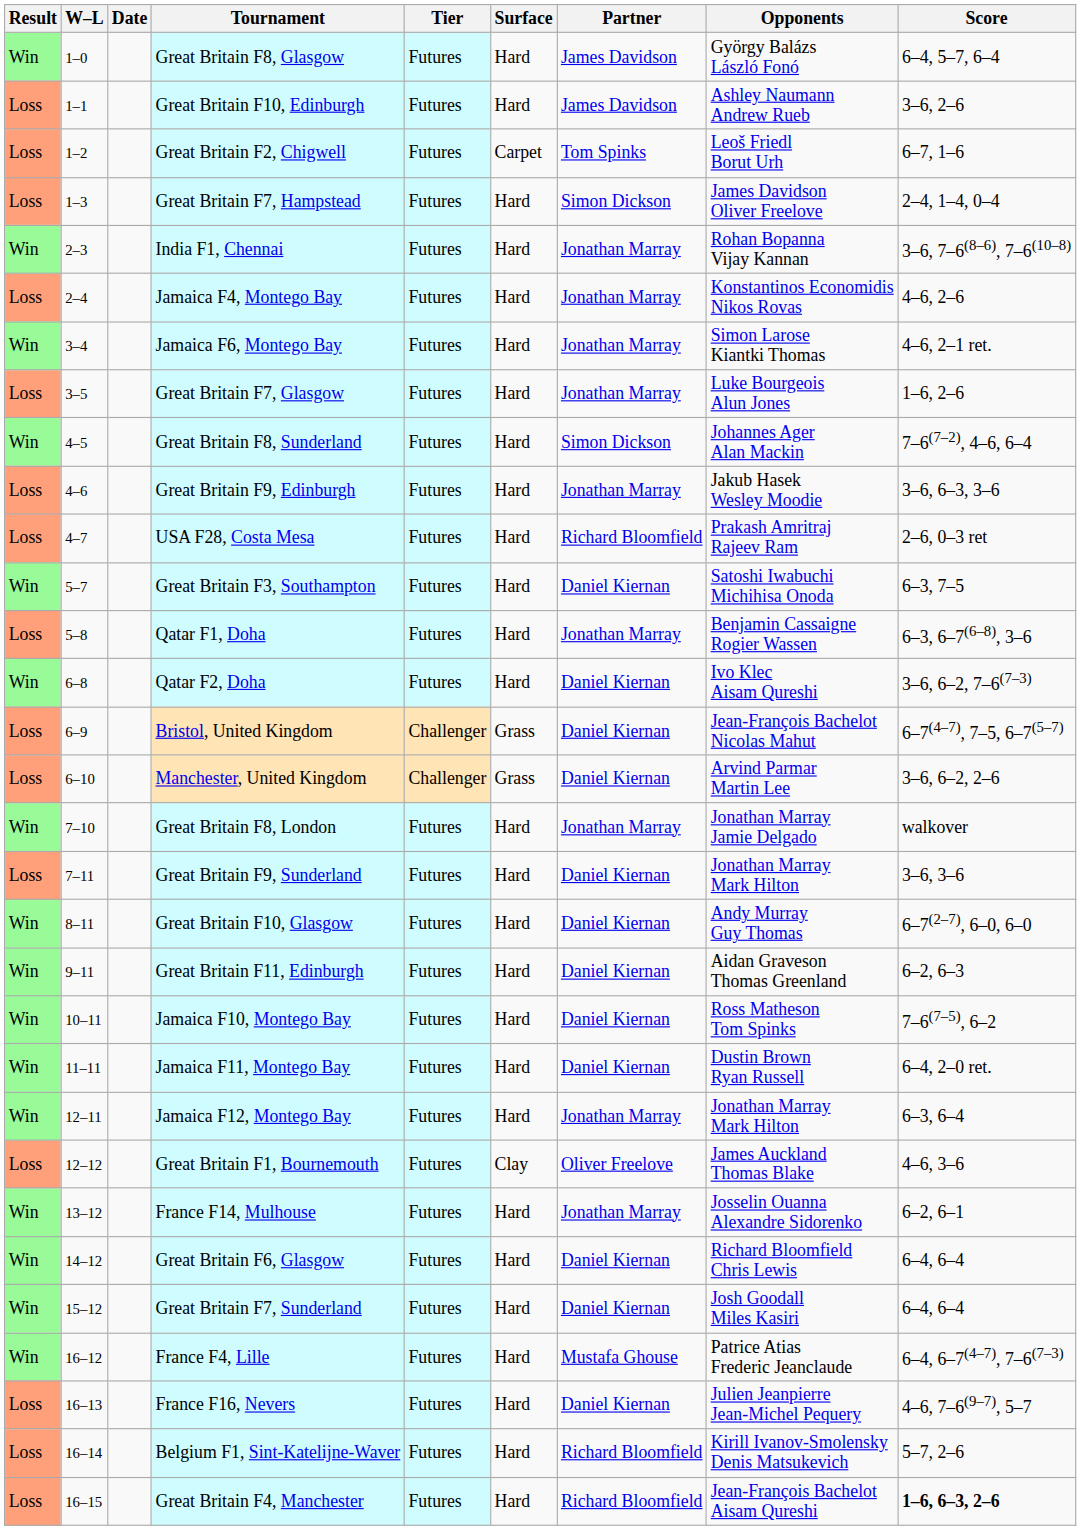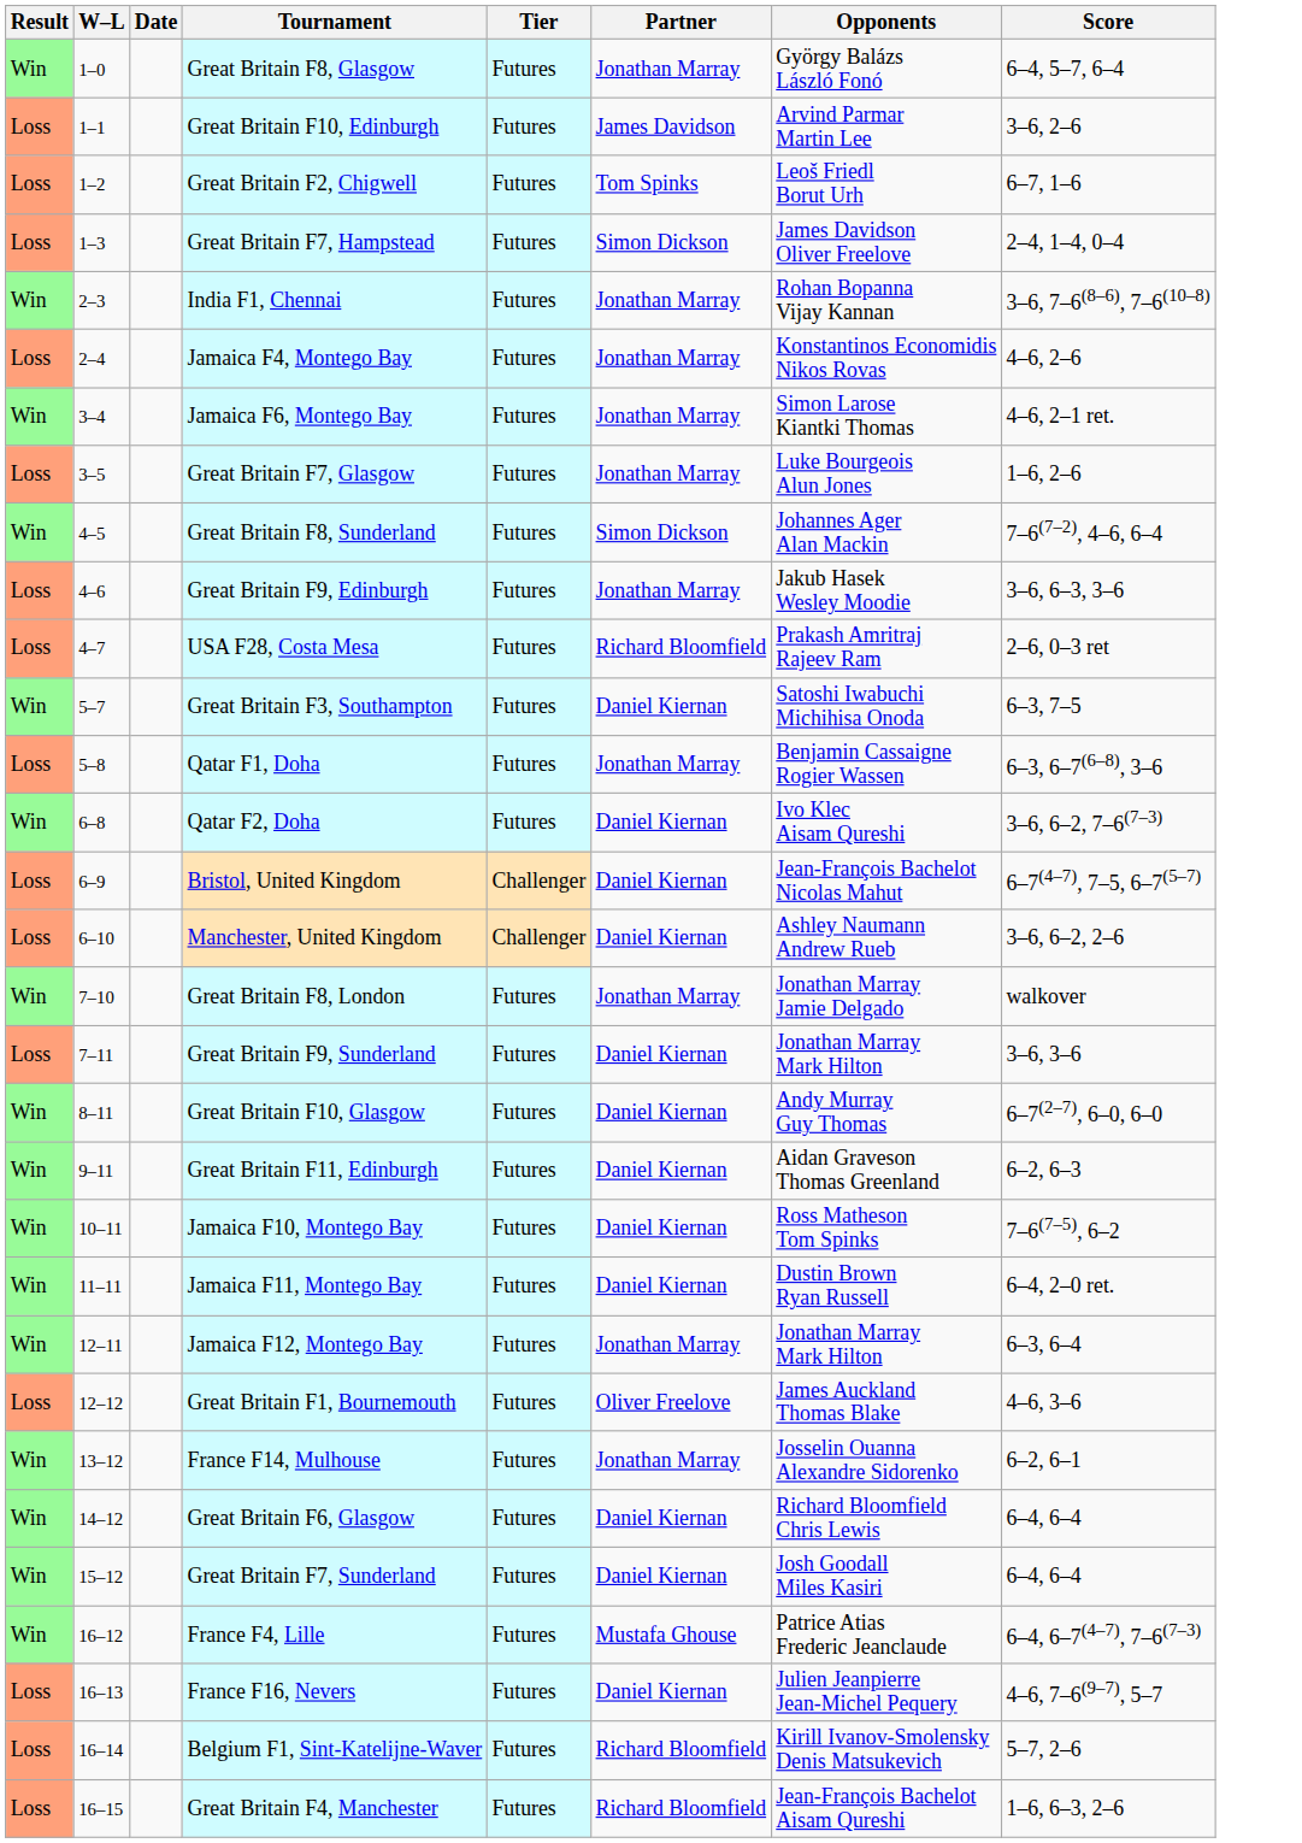- column: Surface | Hard | Hard | Carpet | Hard | Hard | Hard | Hard | Hard | Hard | Hard | Hard | Hard | Hard | Hard | Grass | Grass | Hard | Hard | Hard | Hard | Hard | Hard | Hard | Clay | Hard | Hard | Hard | Hard | Hard | Hard | Hard
Great Britain F8, Glasgow | Partner: James Davidson -> Jonathan Marray
Great Britain F10, Edinburgh | Opponents: Ashley Naumann Andrew Rueb -> Arvind Parmar Martin Lee
Manchester, United Kingdom | Opponents: Arvind Parmar Martin Lee -> Ashley Naumann Andrew Rueb
Great Britain F4, Manchester | Score: bold -> normal
